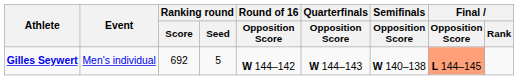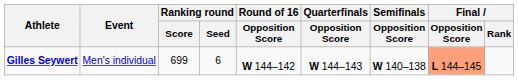Gilles Seywert | Ranking round / Score: 692 -> 699
Gilles Seywert | Ranking round / Seed: 5 -> 6
